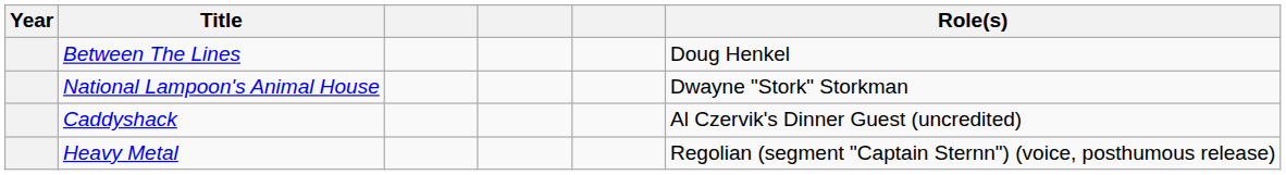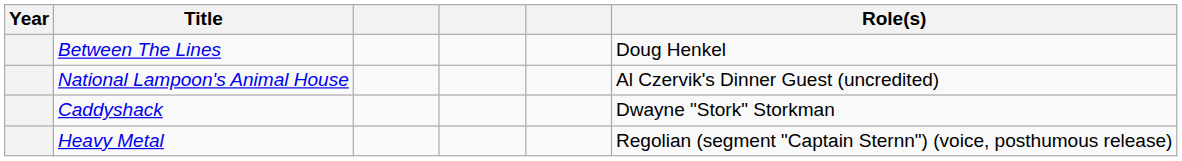National Lampoon's Animal House | Role(s): Dwayne "Stork" Storkman -> Al Czervik's Dinner Guest (uncredited)
Caddyshack | Role(s): Al Czervik's Dinner Guest (uncredited) -> Dwayne "Stork" Storkman
